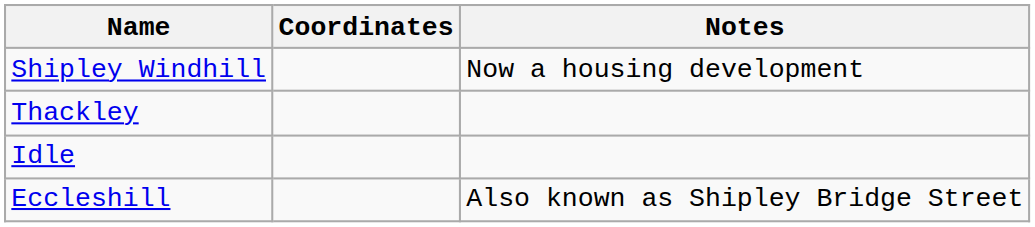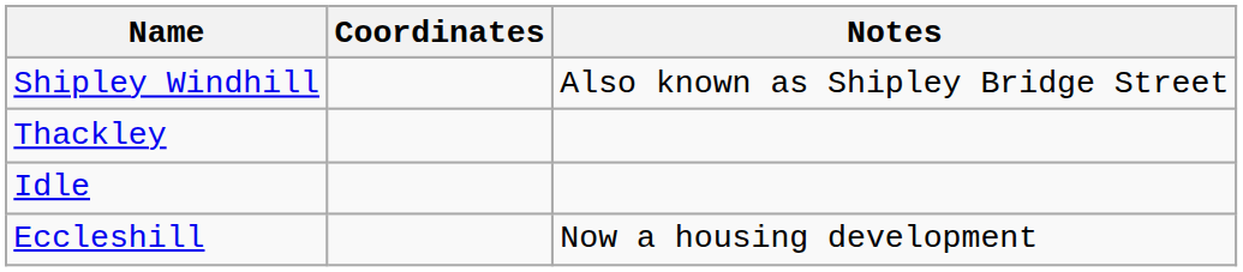Shipley Windhill | Notes: Now a housing development -> Also known as Shipley Bridge Street
Eccleshill | Notes: Also known as Shipley Bridge Street -> Now a housing development
